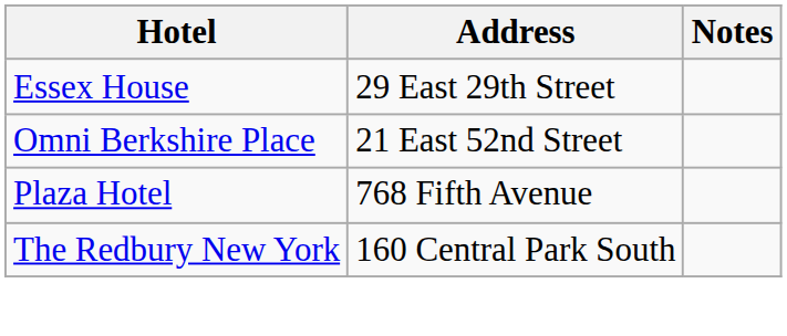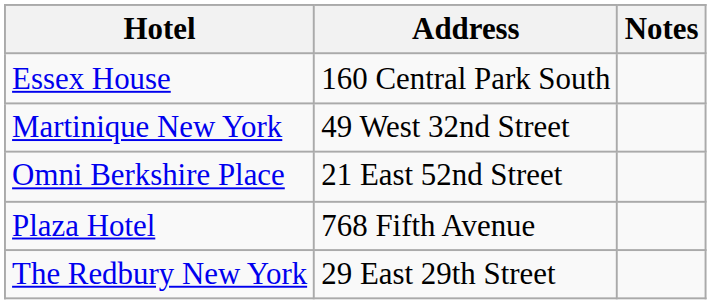Essex House | Address: 29 East 29th Street -> 160 Central Park South
+ row: Martinique New York | 49 West 32nd Street
The Redbury New York | Address: 160 Central Park South -> 29 East 29th Street
